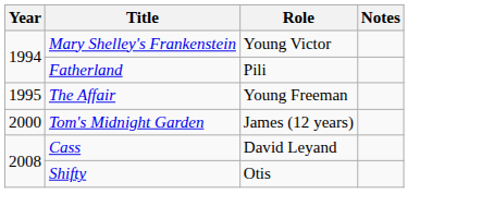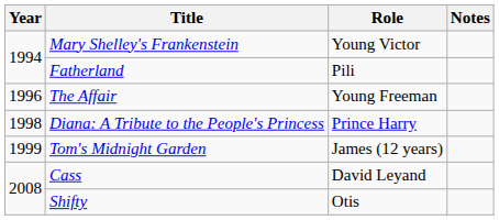The Affair | Year: 1995 -> 1996
+ row: 1998 | Diana: A Tribute to the People's Princess | Prince Harry
Tom's Midnight Garden | Year: 2000 -> 1999
